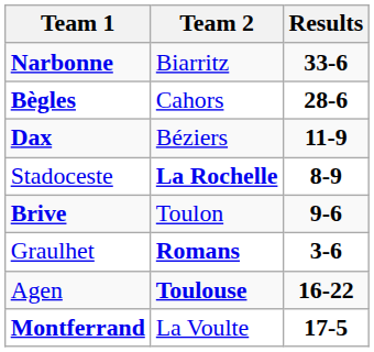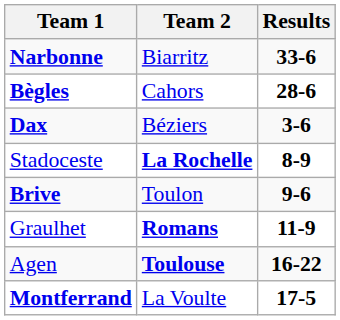Dax | Results: 11-9 -> 3-6
Graulhet | Results: 3-6 -> 11-9
